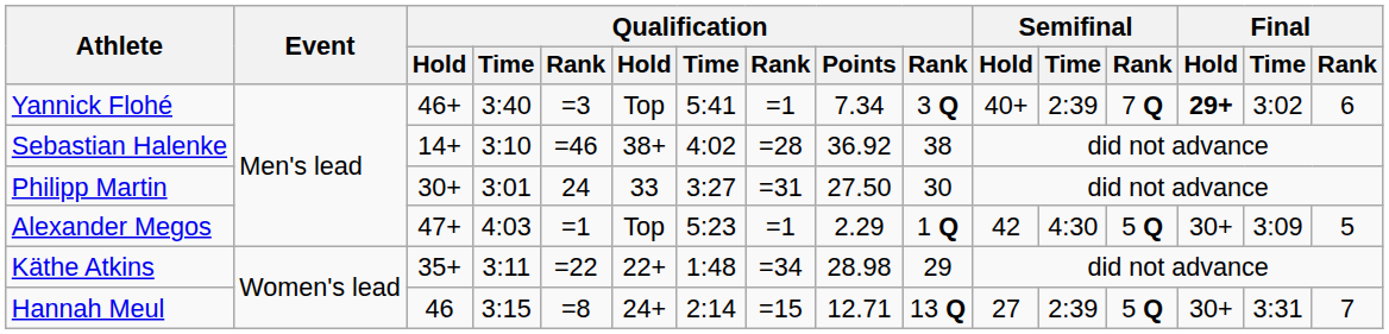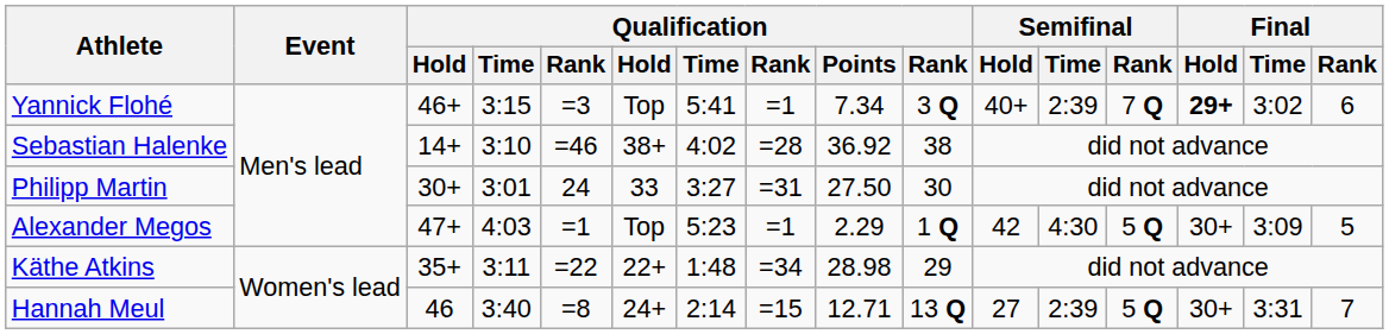Yannick Flohé | column 4: 3:40 -> 3:15
Hannah Meul | column 4: 3:15 -> 3:40
